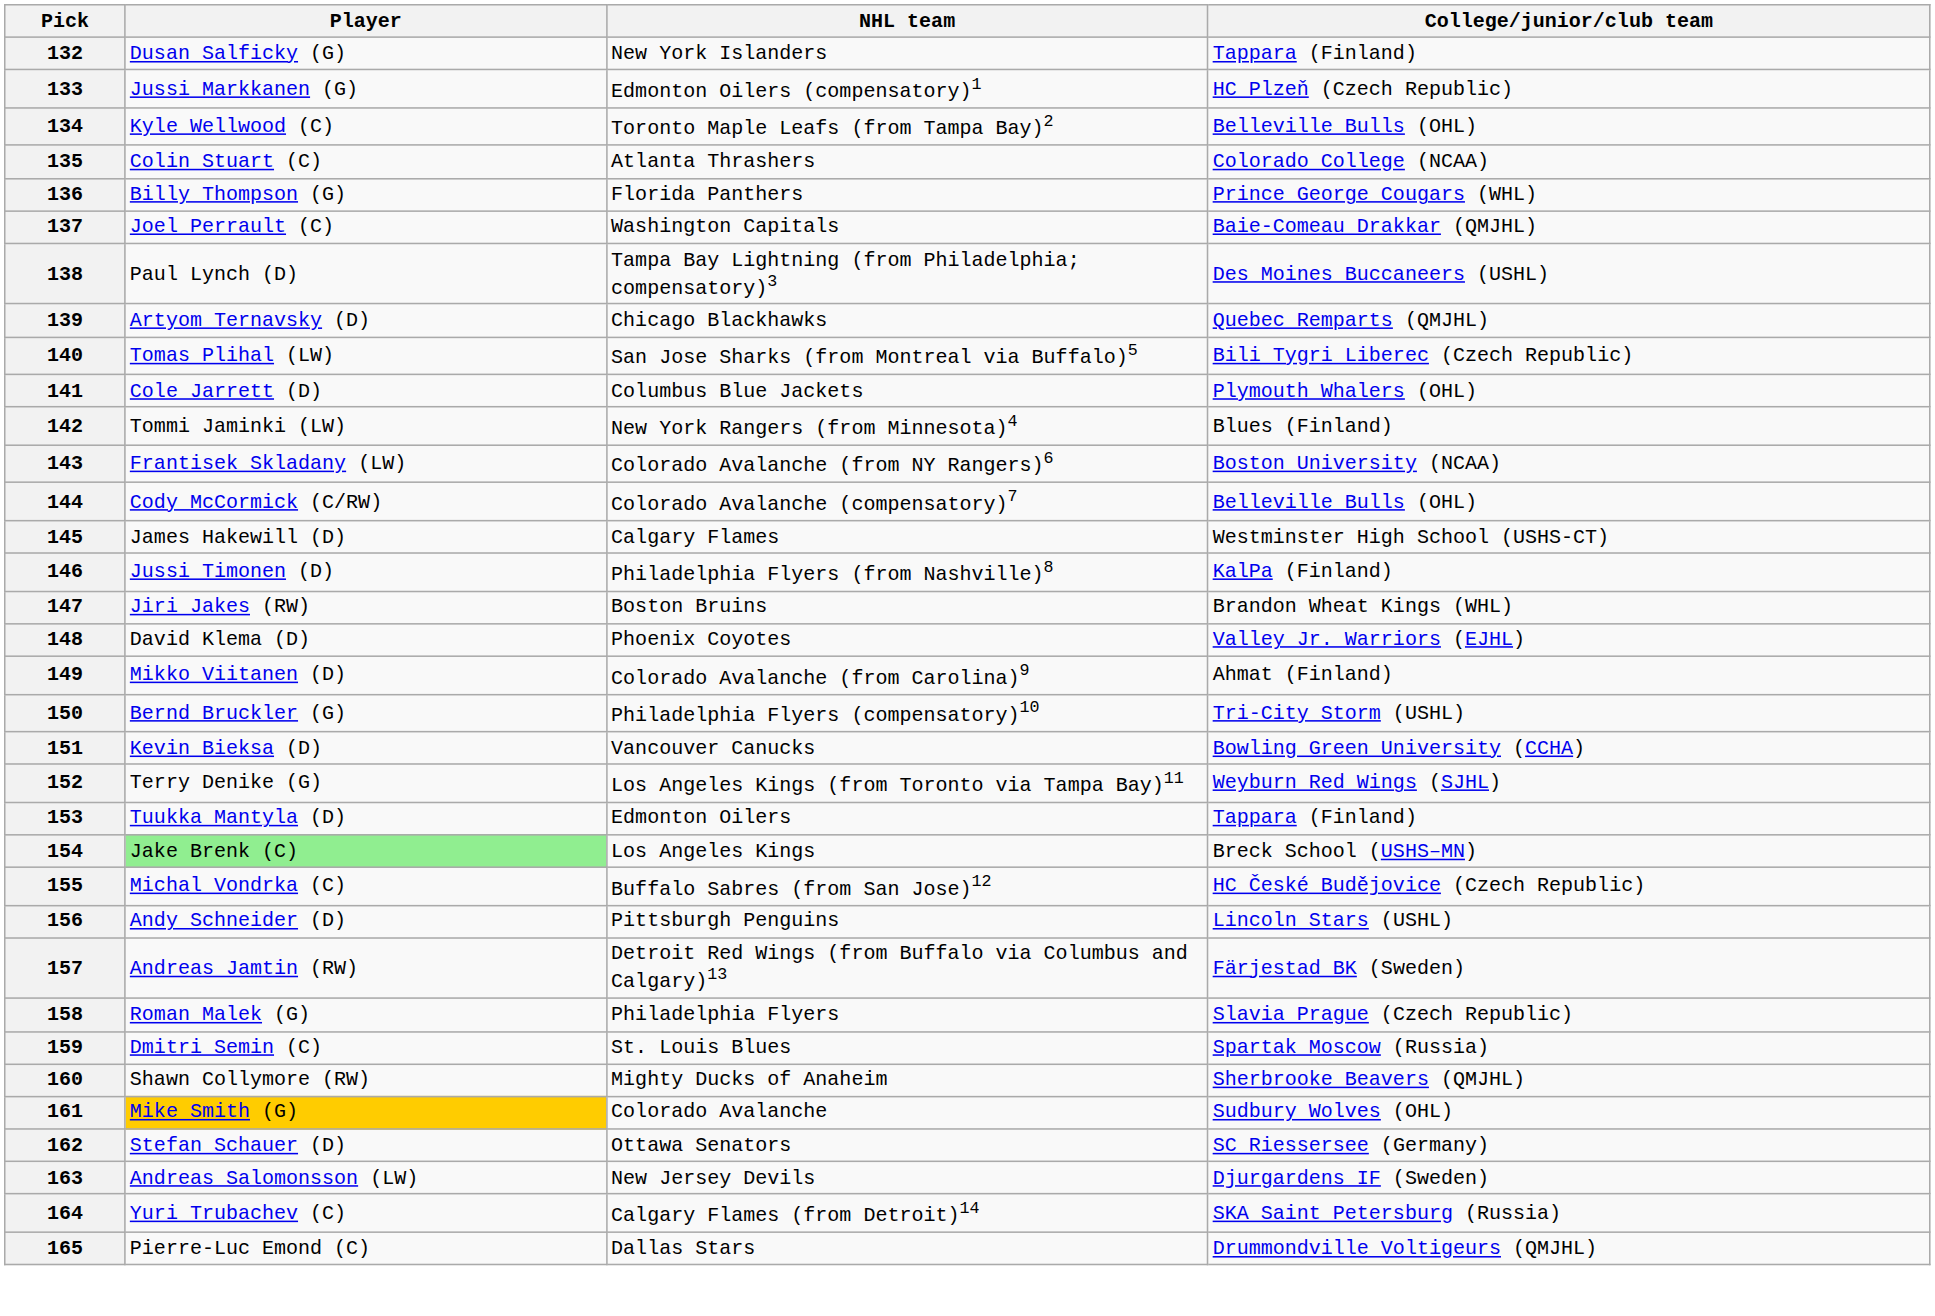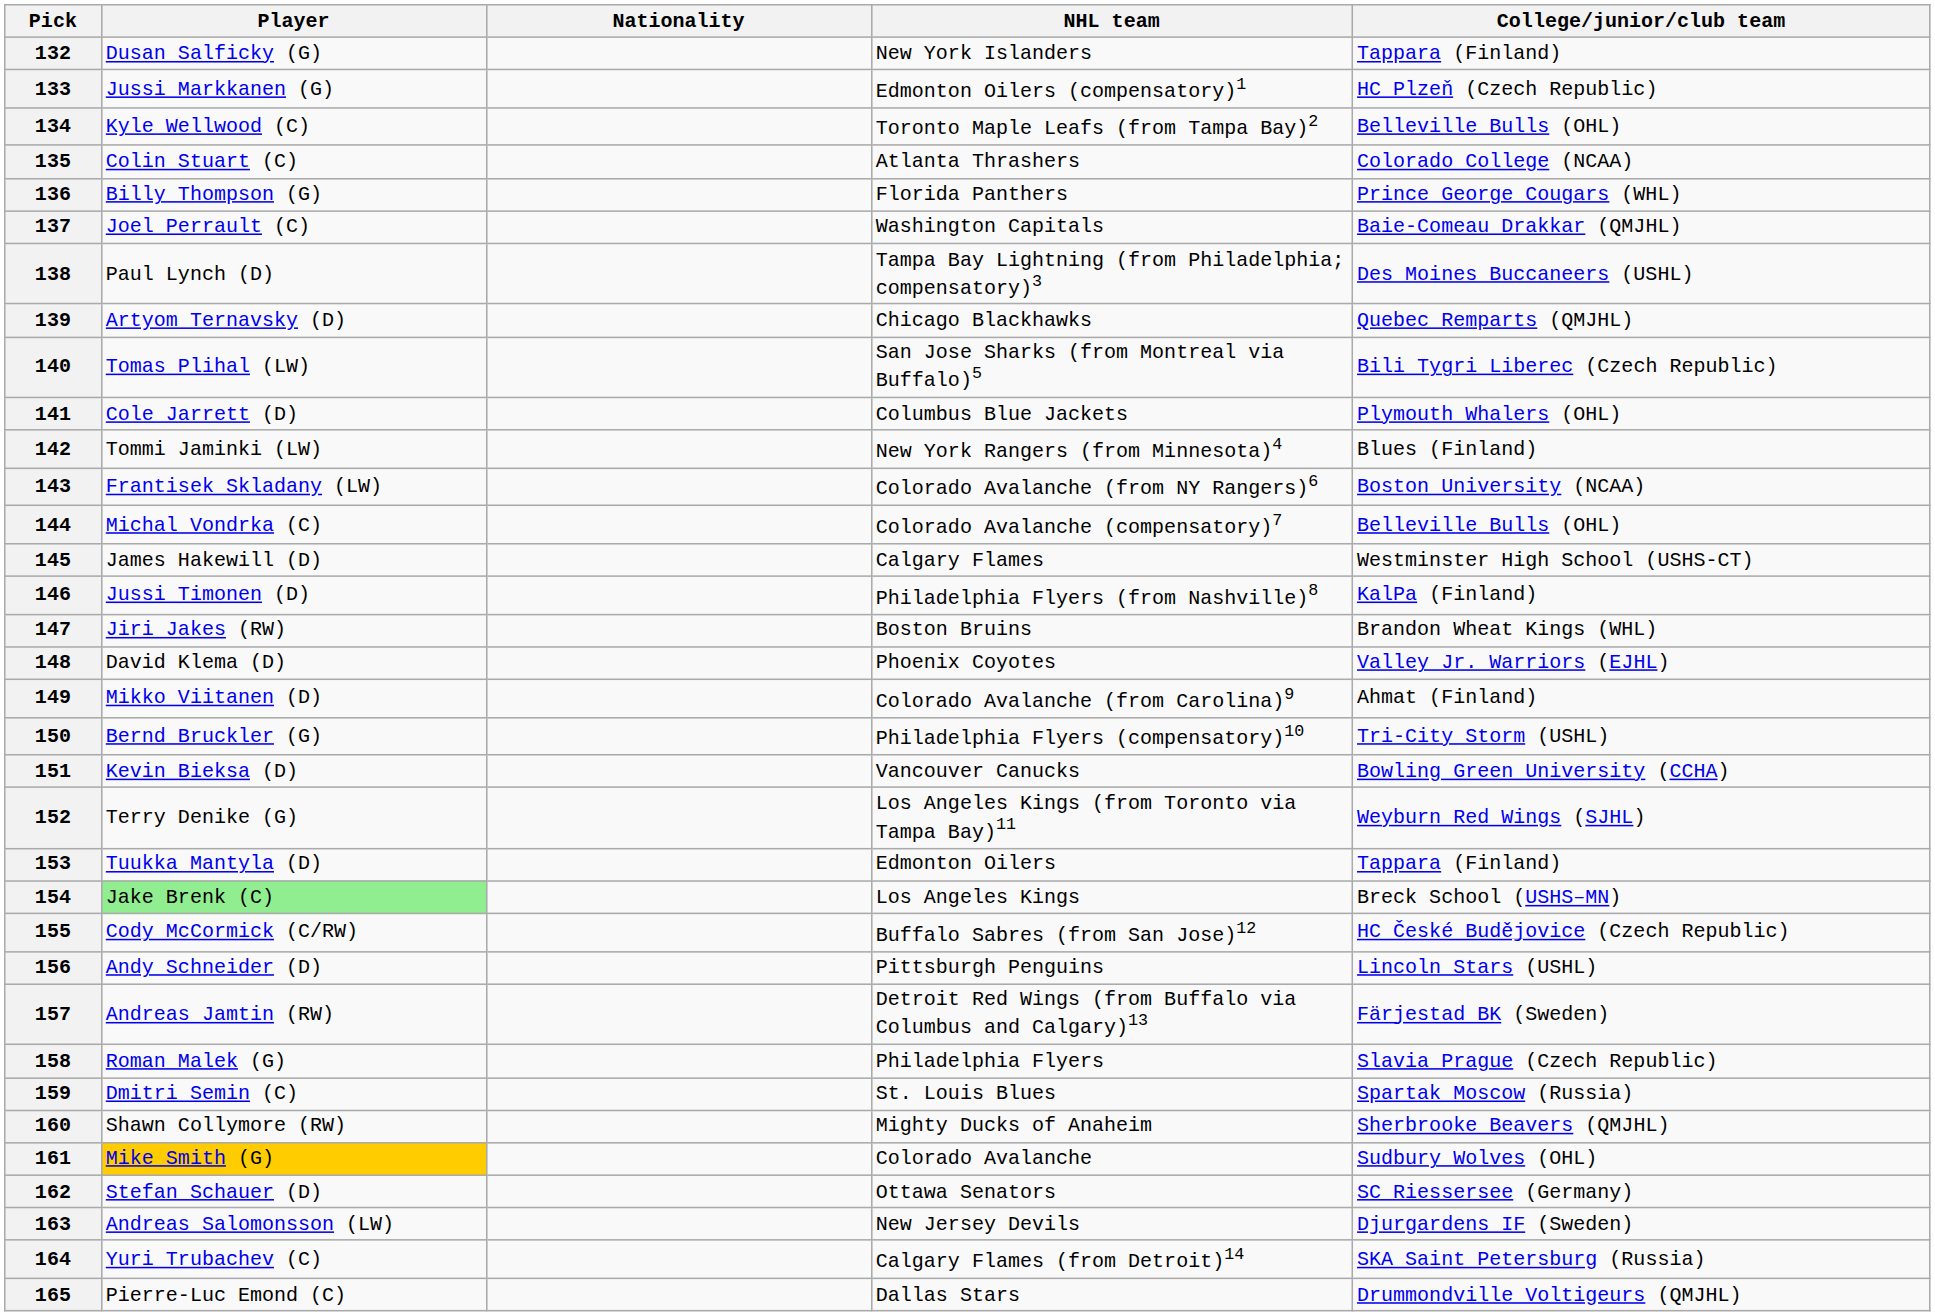+ column: Nationality
144 | Player: Cody McCormick (C/RW) -> Michal Vondrka (C)
155 | Player: Michal Vondrka (C) -> Cody McCormick (C/RW)
